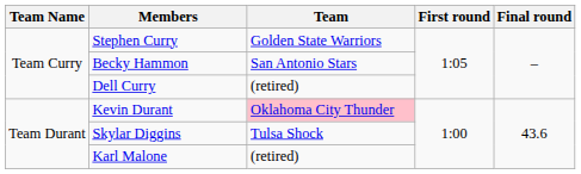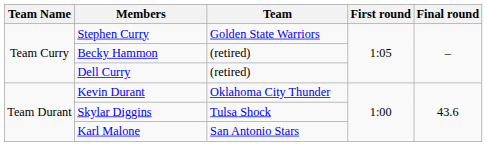Becky Hammon | Team: San Antonio Stars -> (retired)
Kevin Durant | Team: pink background -> no background
Karl Malone | Team: (retired) -> San Antonio Stars
